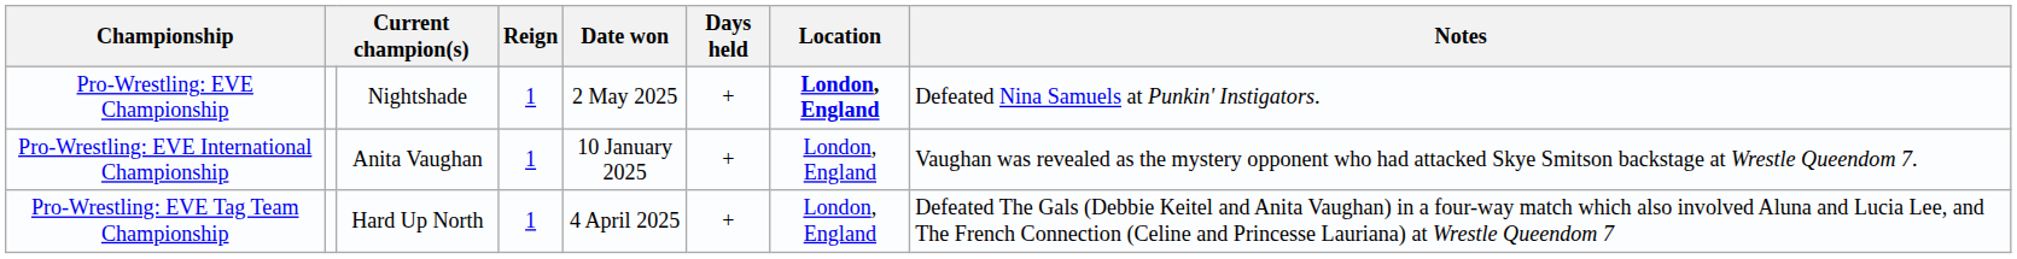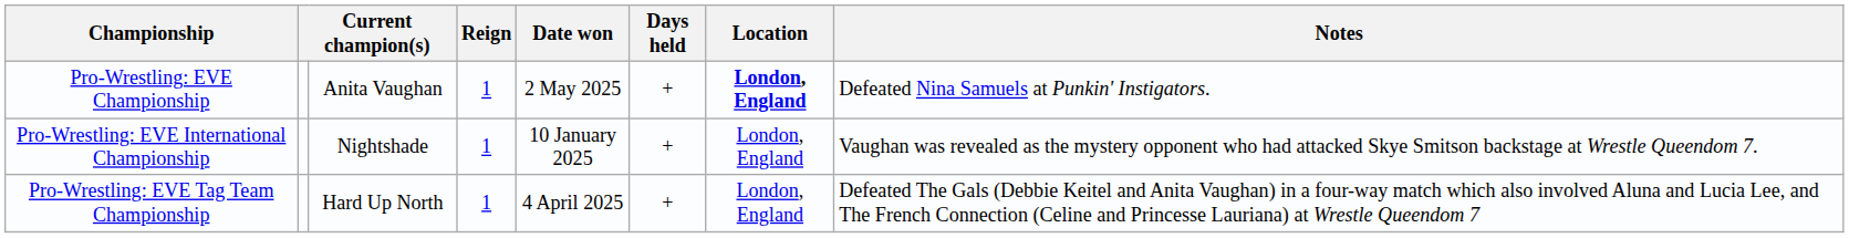Pro-Wrestling: EVE Championship | column 3: Nightshade -> Anita Vaughan
Pro-Wrestling: EVE International Championship | column 3: Anita Vaughan -> Nightshade
